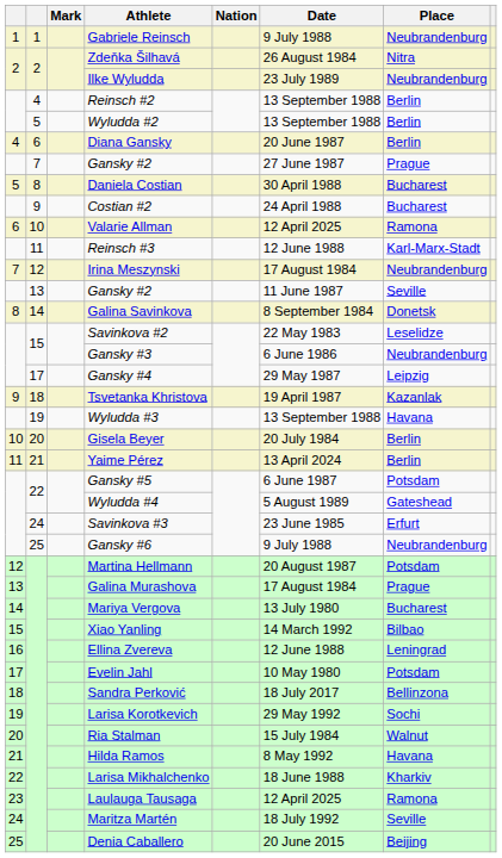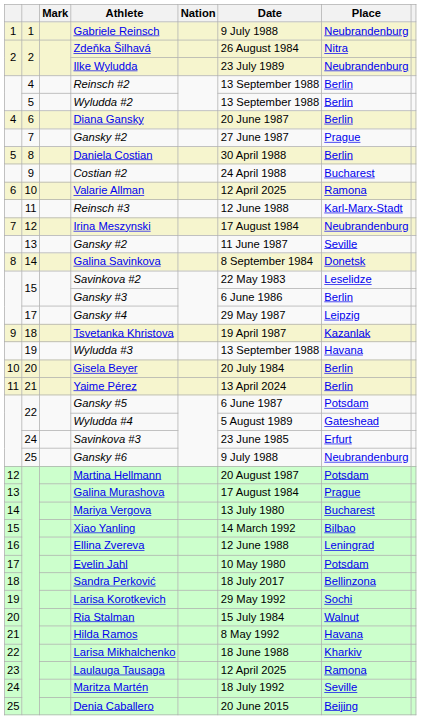Daniela Costian | Place: Bucharest -> Berlin
Gansky #3 | Place: Neubrandenburg -> Berlin
